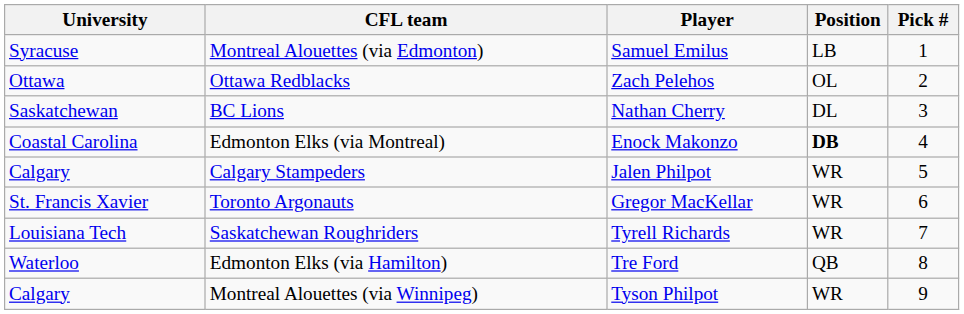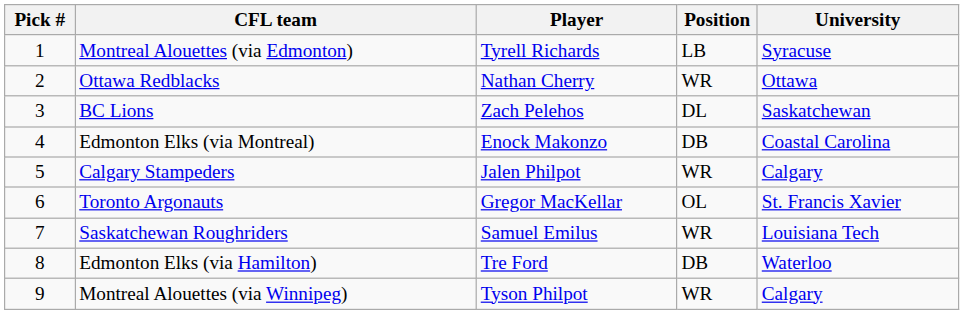columns swapped: Pick # <-> University
Montreal Alouettes (via Edmonton) | Player: Samuel Emilus -> Tyrell Richards
Ottawa Redblacks | Player: Zach Pelehos -> Nathan Cherry
Ottawa Redblacks | Position: OL -> WR
BC Lions | Player: Nathan Cherry -> Zach Pelehos
Edmonton Elks (via Montreal) | Position: bold -> normal
Toronto Argonauts | Position: WR -> OL
Saskatchewan Roughriders | Player: Tyrell Richards -> Samuel Emilus
Edmonton Elks (via Hamilton) | Position: QB -> DB
